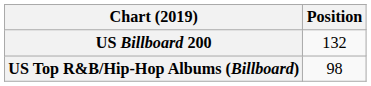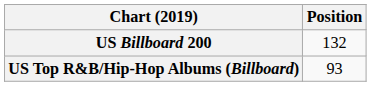US Top R&B/Hip-Hop Albums (Billboard) | Position: 98 -> 93
